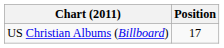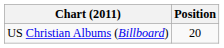US Christian Albums (Billboard) | Position: 17 -> 20
